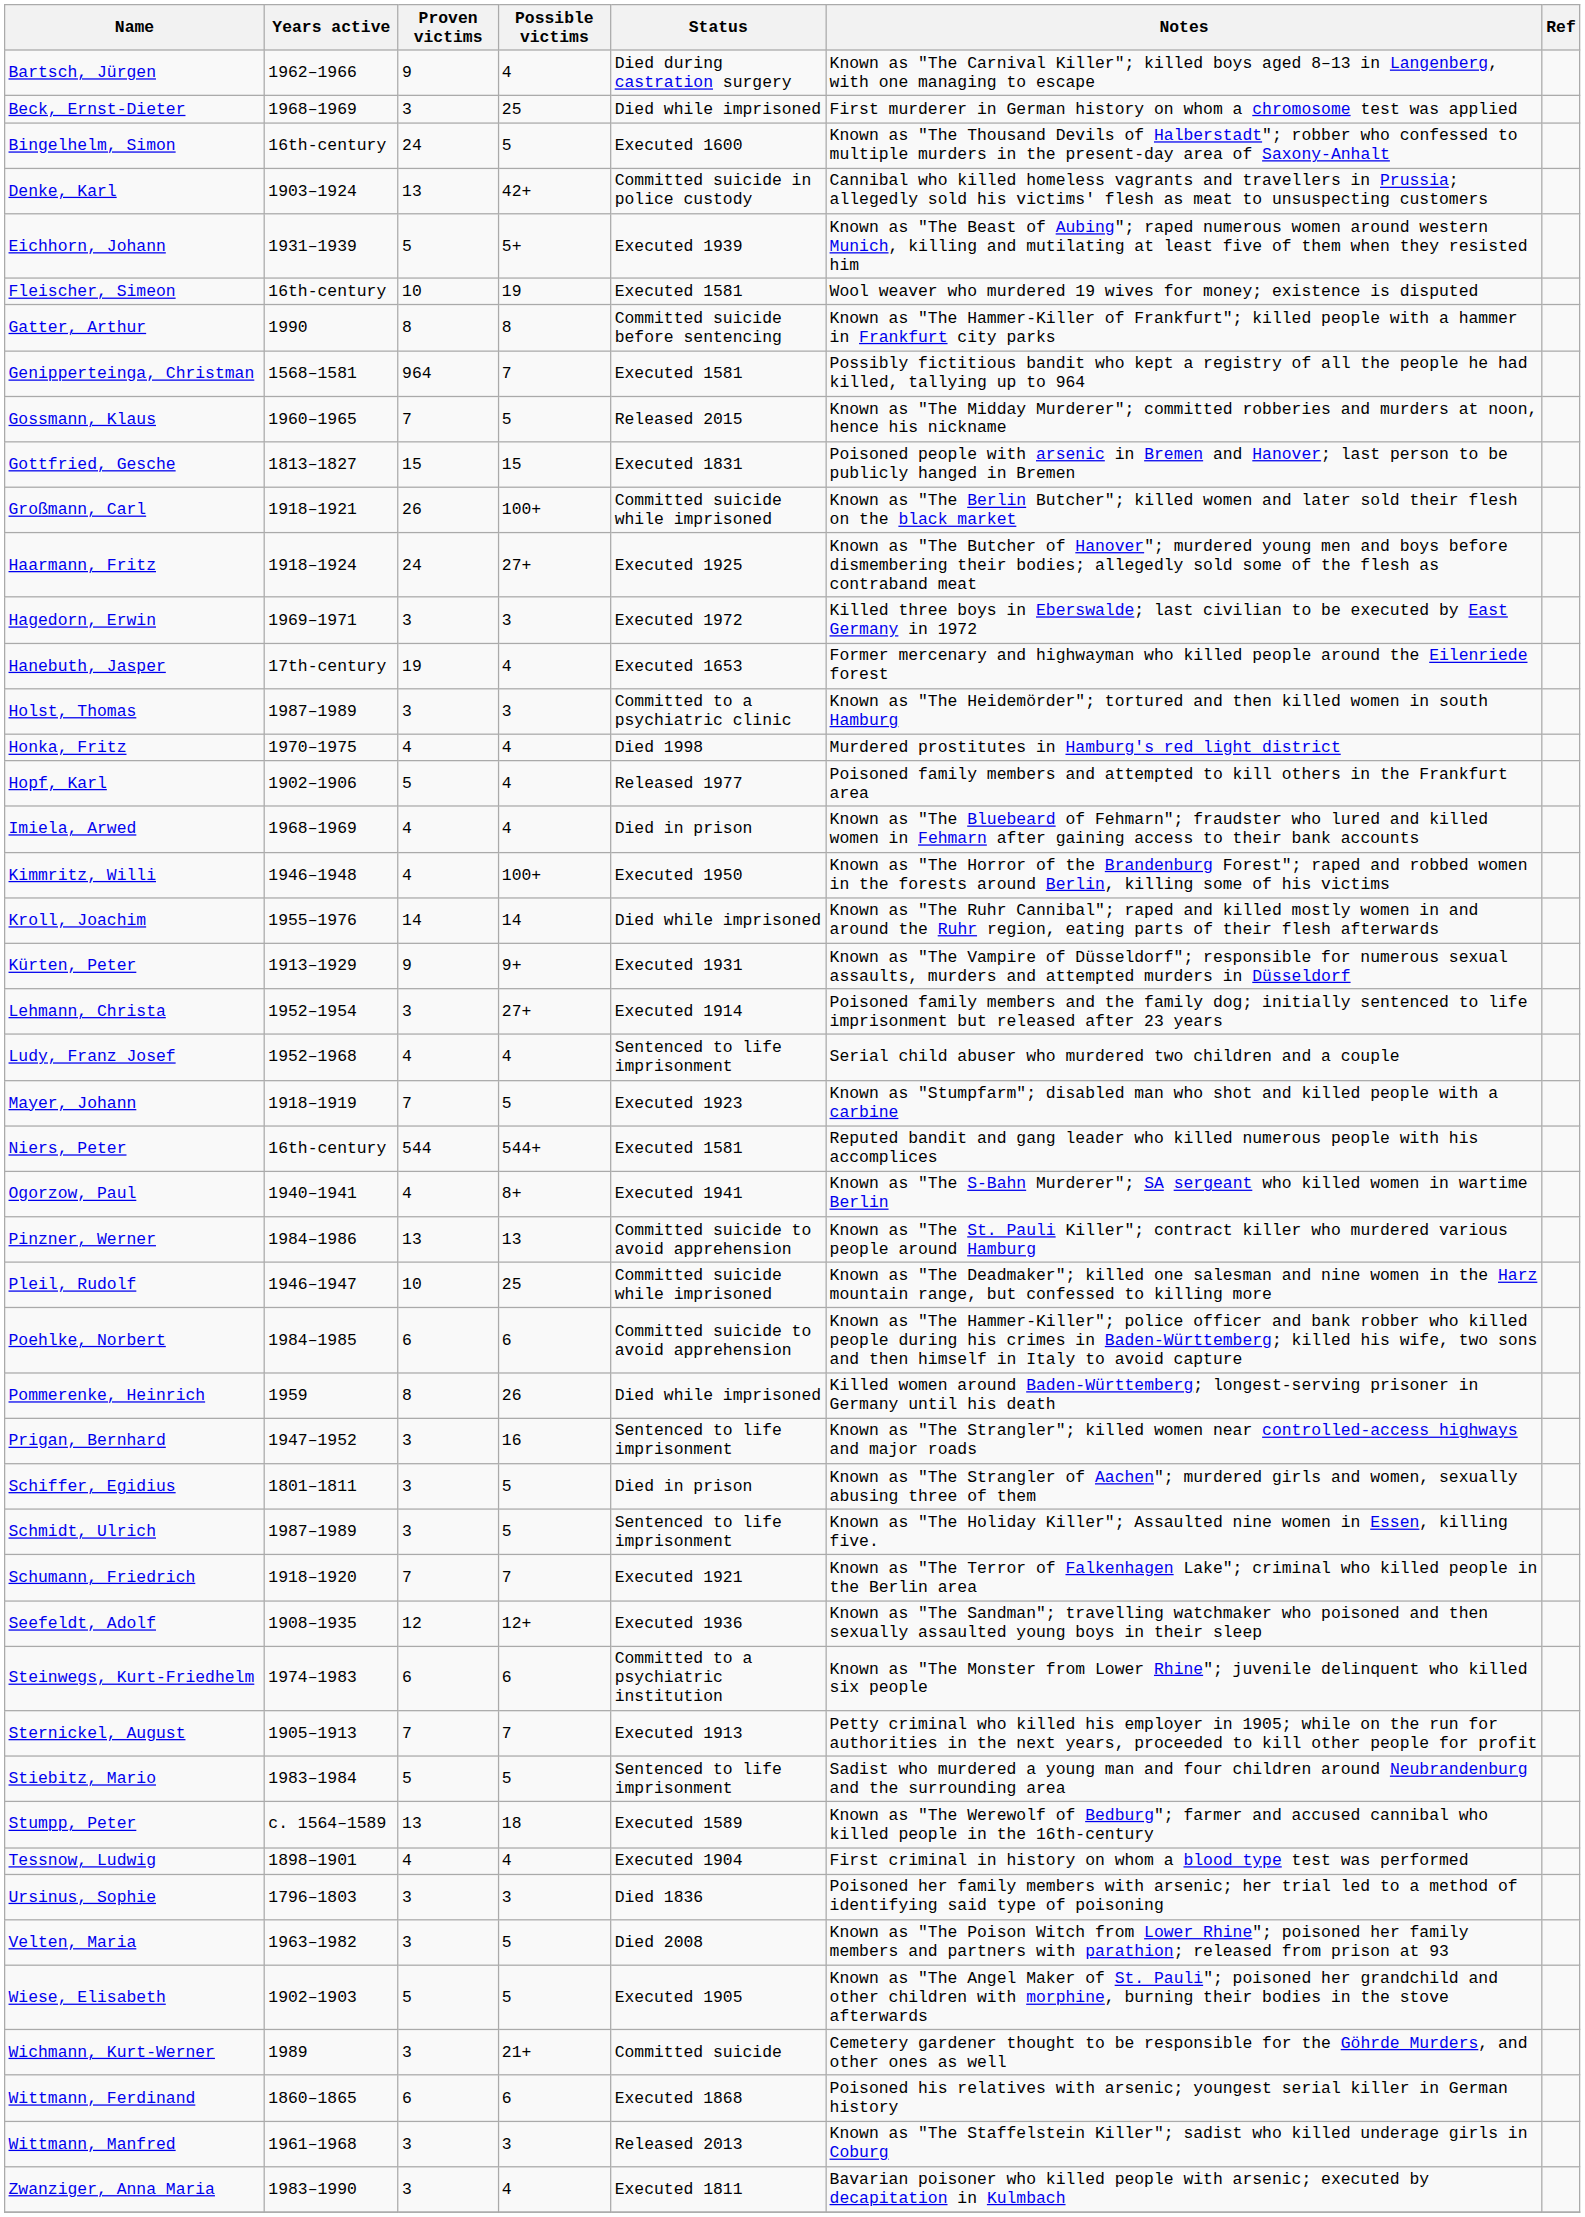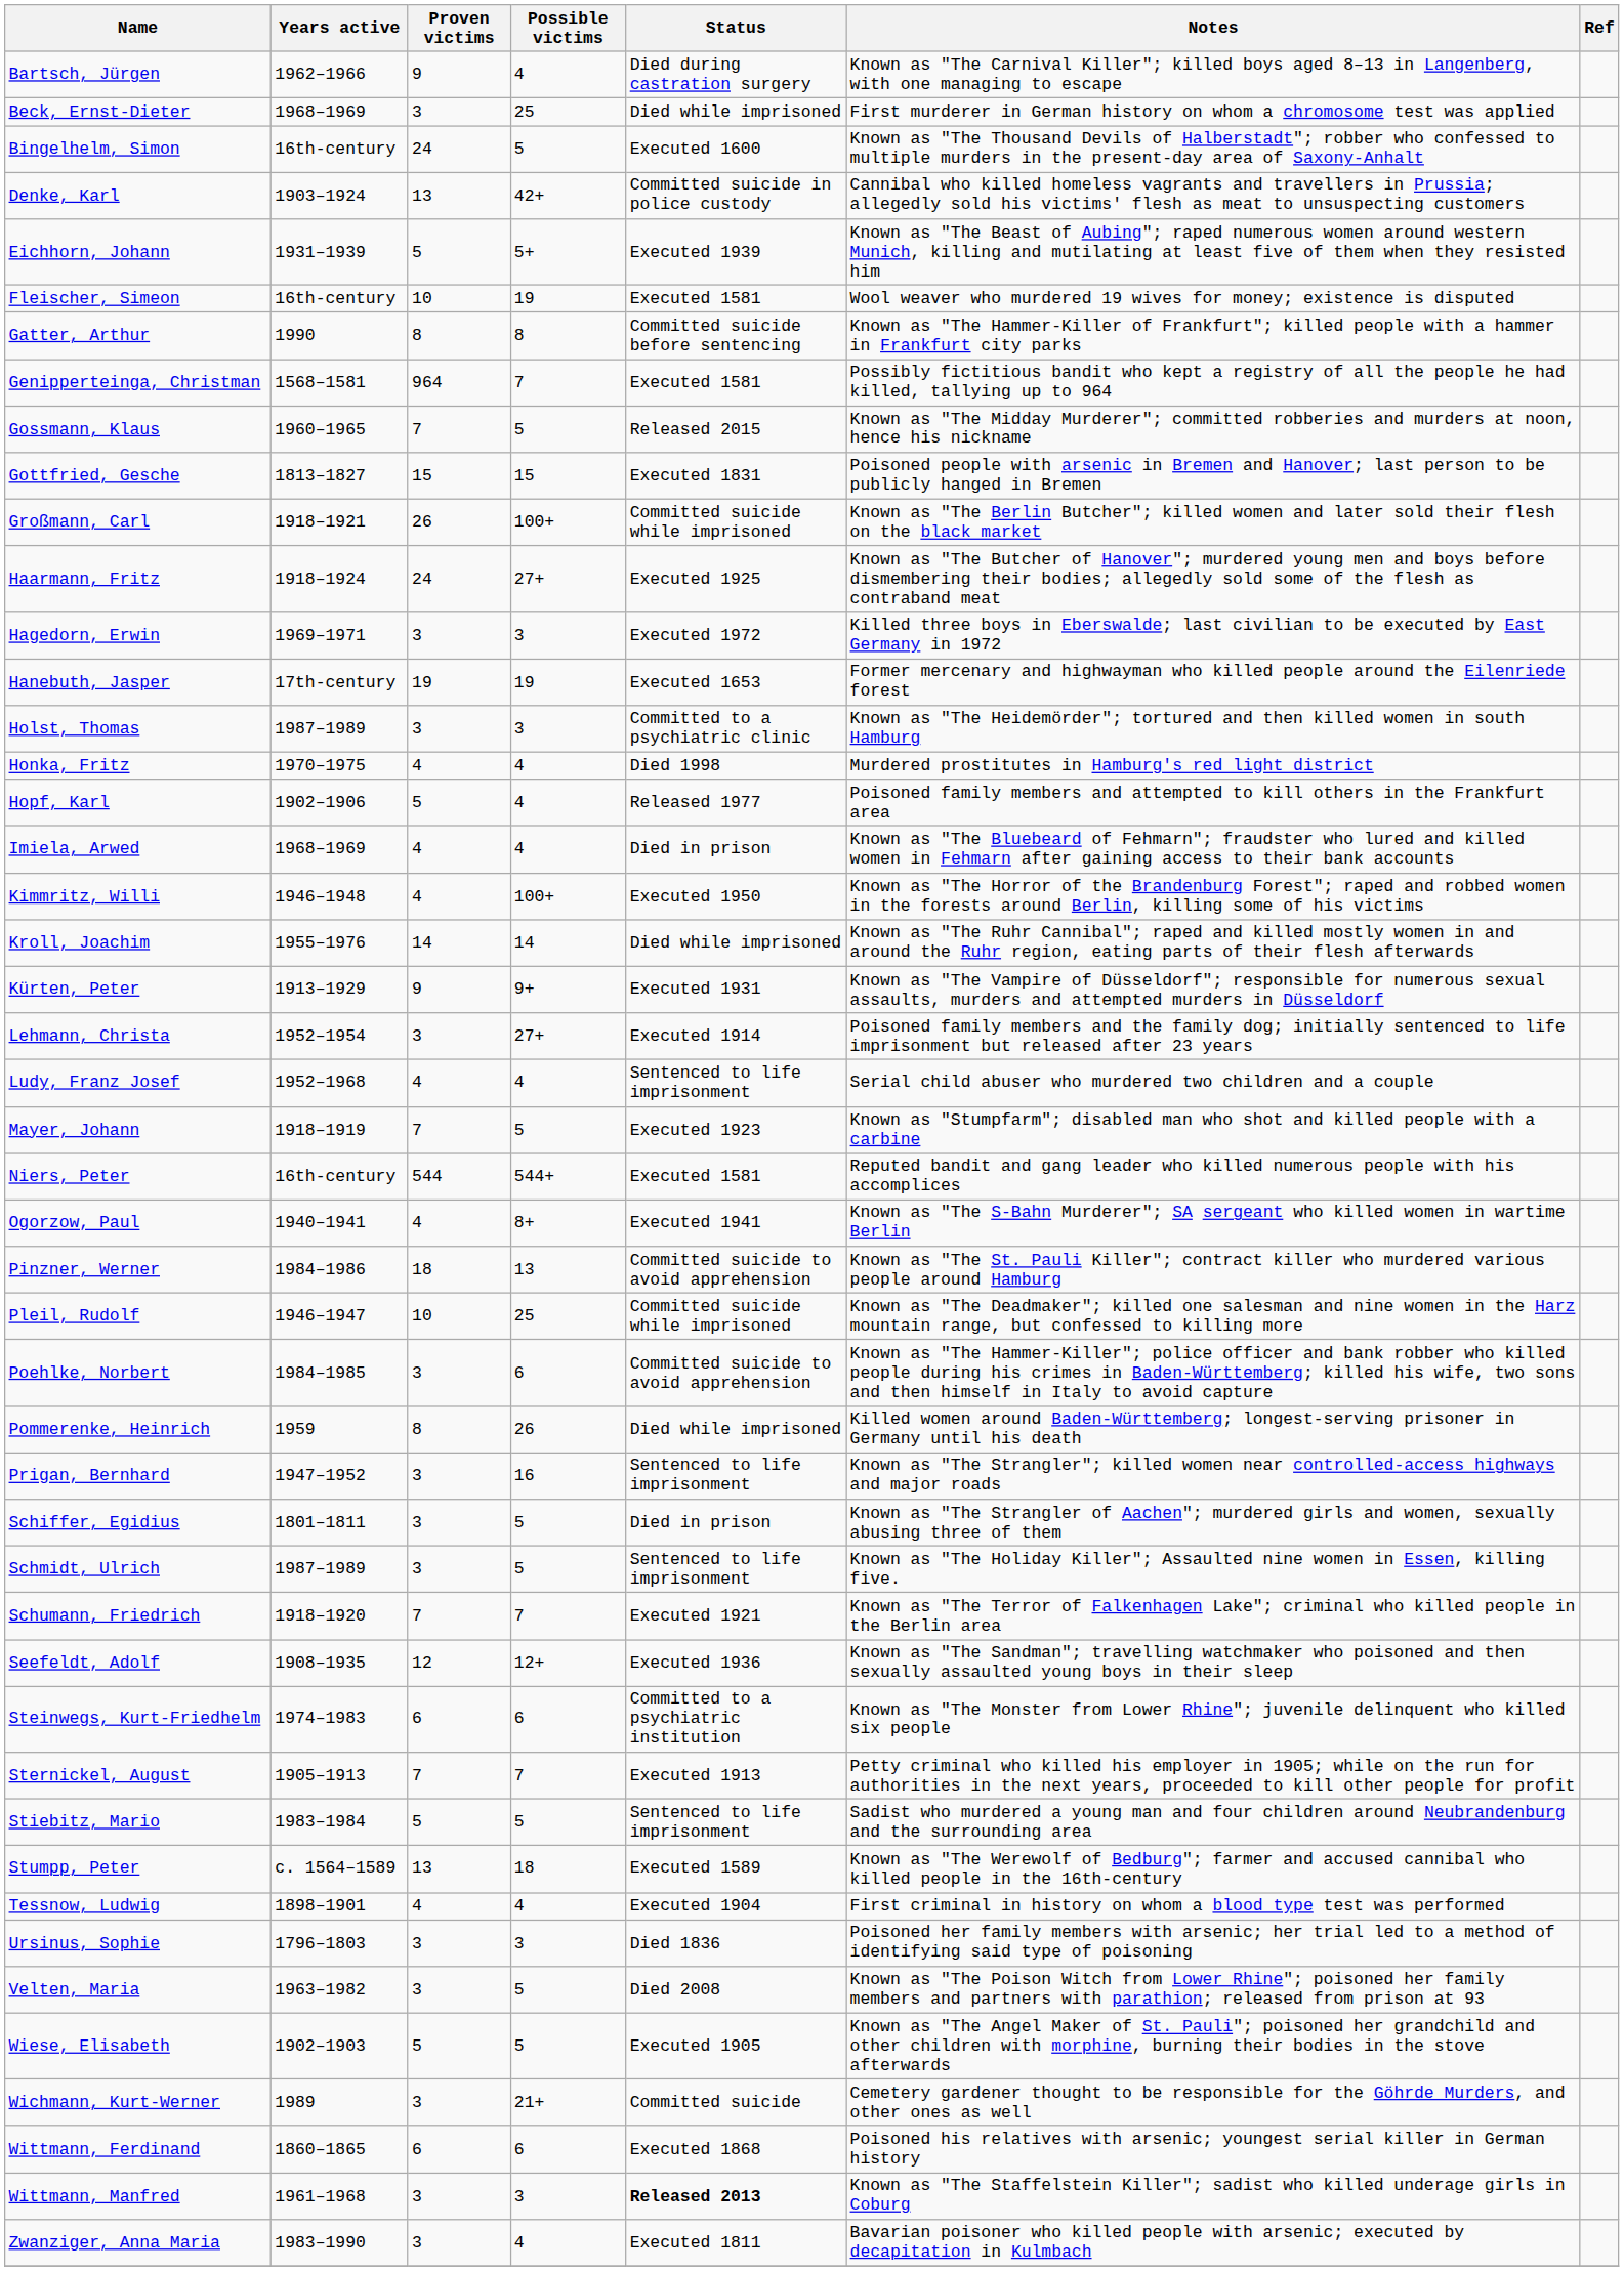Hanebuth, Jasper | Possible victims: 4 -> 19
Pinzner, Werner | Proven victims: 13 -> 18
Poehlke, Norbert | Proven victims: 6 -> 3
Wittmann, Manfred | Status: normal -> bold
